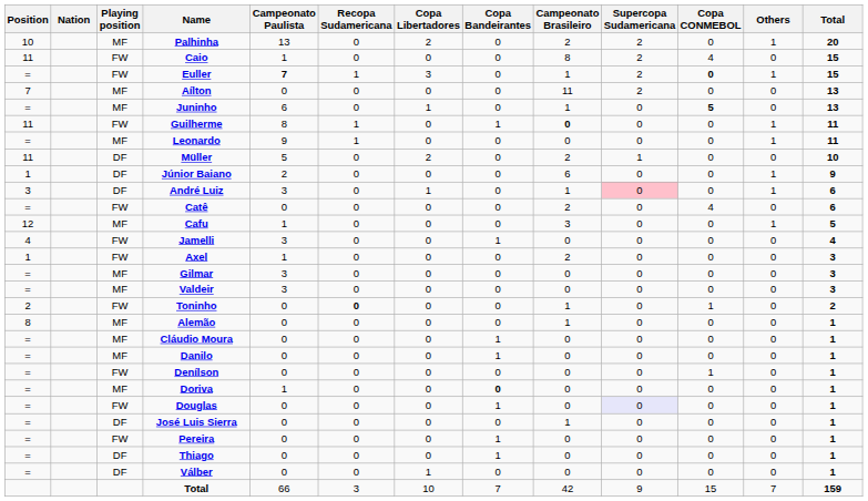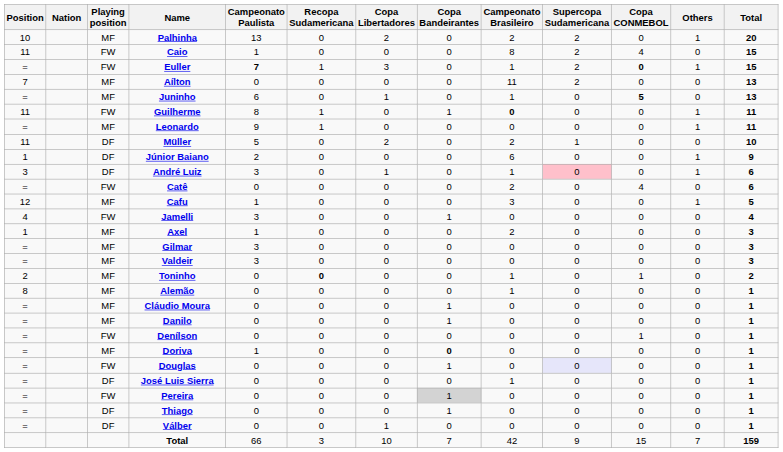Axel | Playing position: FW -> MF
Toninho | Playing position: FW -> MF
Pereira | Copa Bandeirantes: no background -> lightgrey background
